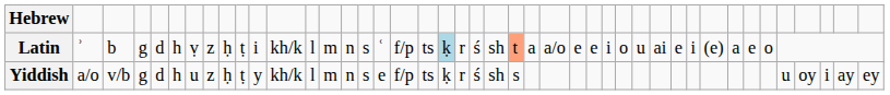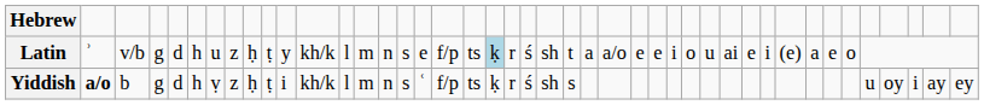Latin | column 3: b -> v/b
Latin | column 7: ṿ -> u
Latin | column 11: i -> y
Latin | column 17: ʿ -> e
Latin | column 24: lightsalmon background -> no background
Yiddish | column 2: normal -> bold
Yiddish | column 3: v/b -> b
Yiddish | column 7: u -> ṿ
Yiddish | column 11: y -> i
Yiddish | column 17: e -> ʿ
